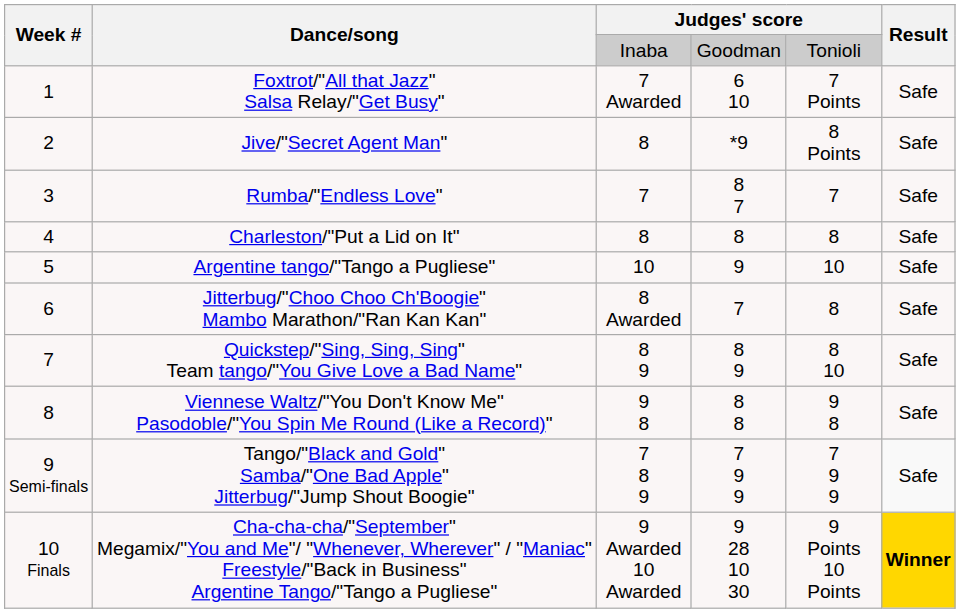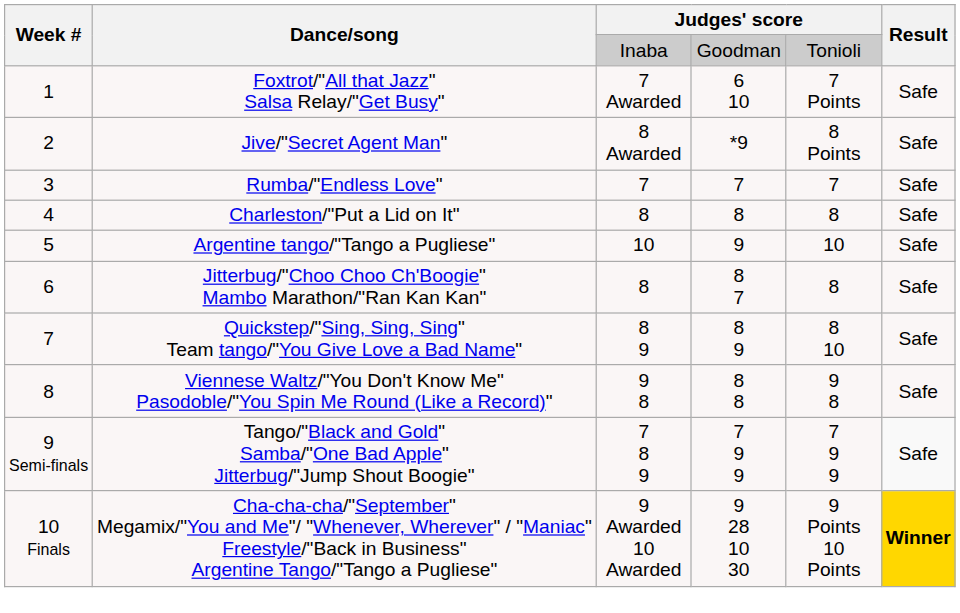Jive/"Secret Agent Man" | column 3: 8 -> 8 Awarded
Rumba/"Endless Love" | column 4: 8 7 -> 7
Jitterbug/"Choo Choo Ch'Boogie" Mambo Marathon/"Ran Kan Kan" | column 3: 8 Awarded -> 8
Jitterbug/"Choo Choo Ch'Boogie" Mambo Marathon/"Ran Kan Kan" | column 4: 7 -> 8 7
